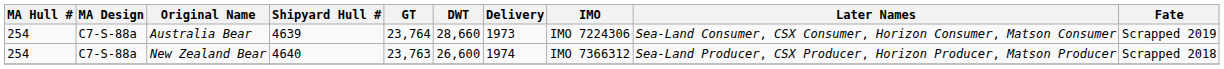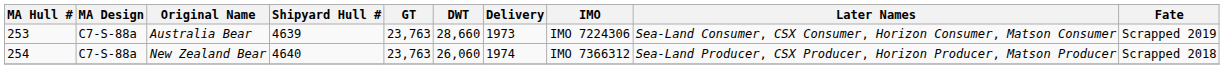Australia Bear | MA Hull #: 254 -> 253
Australia Bear | GT: 23,764 -> 23,763
New Zealand Bear | DWT: 26,600 -> 26,060
